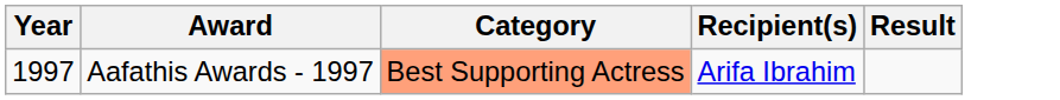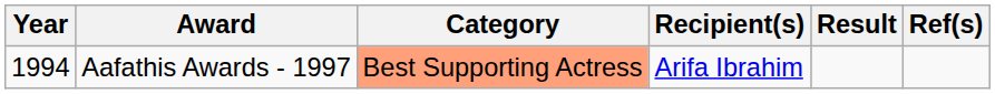+ column: Ref(s)
Aafathis Awards - 1997 | Year: 1997 -> 1994
